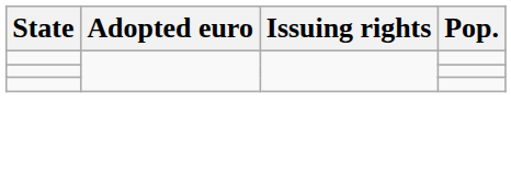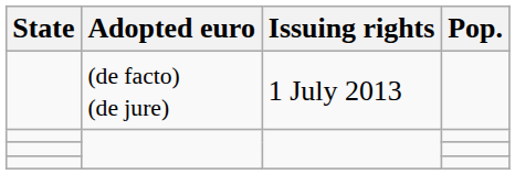+ row: (de facto) (de jure) | 1 July 2013
